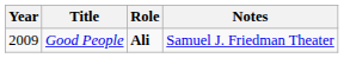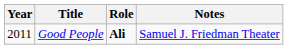Good People | Year: 2009 -> 2011
